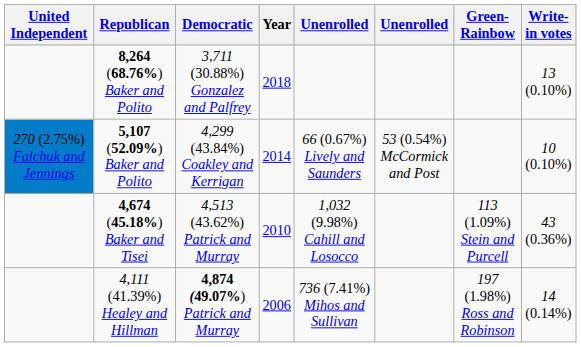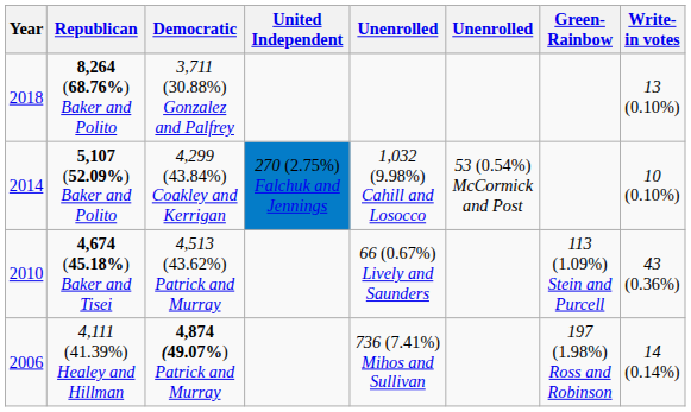columns swapped: Year <-> United Independent
5,107 (52.09%) Baker and Polito | column 5: 66 (0.67%) Lively and Saunders -> 1,032 (9.98%) Cahill and Losocco
4,674 (45.18%) Baker and Tisei | column 5: 1,032 (9.98%) Cahill and Losocco -> 66 (0.67%) Lively and Saunders
